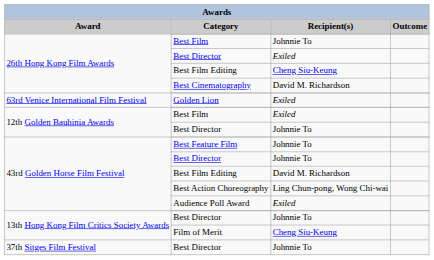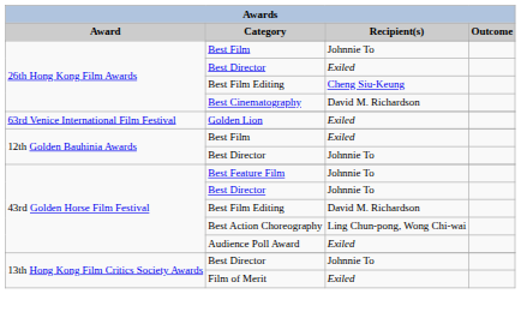Film of Merit | Recipient(s): Cheng Siu-Keung -> Exiled
- row: 37th Sitges Film Festival | Best Director | Johnnie To
